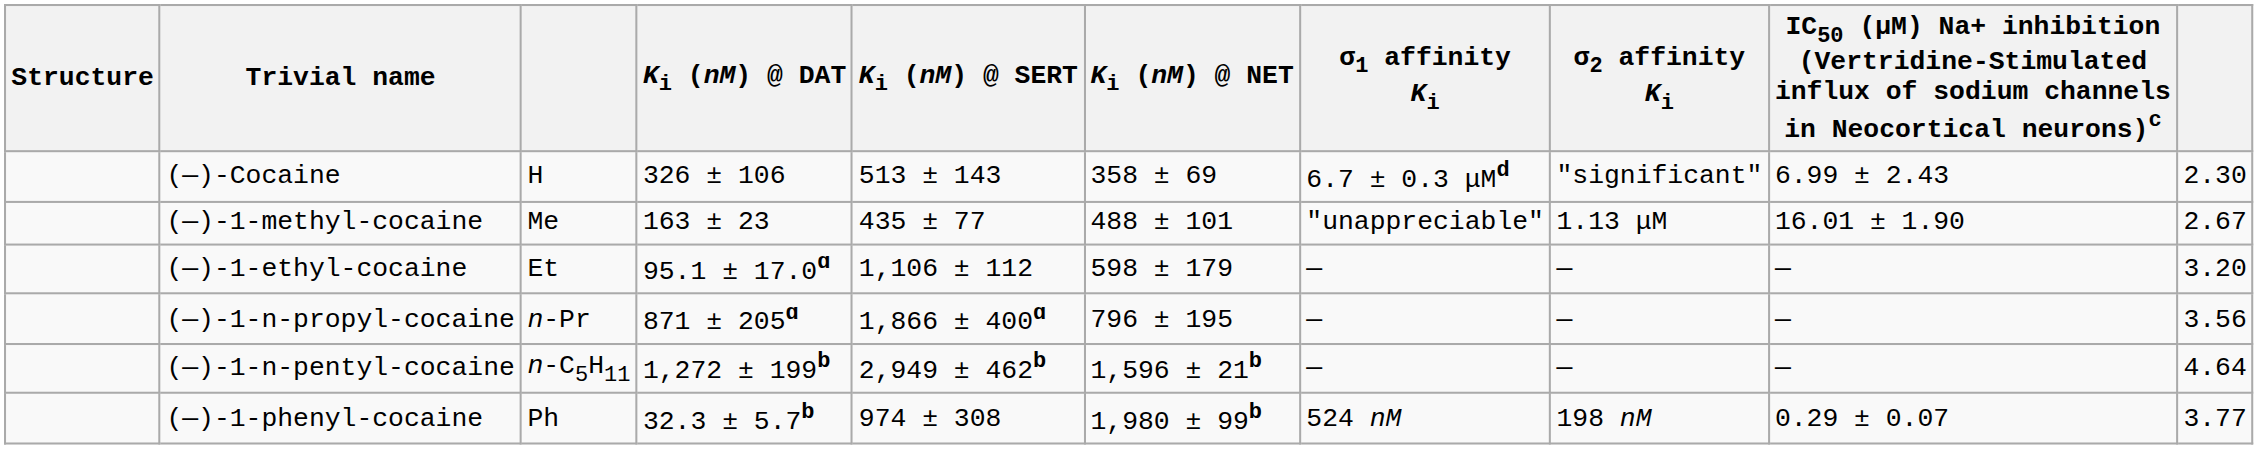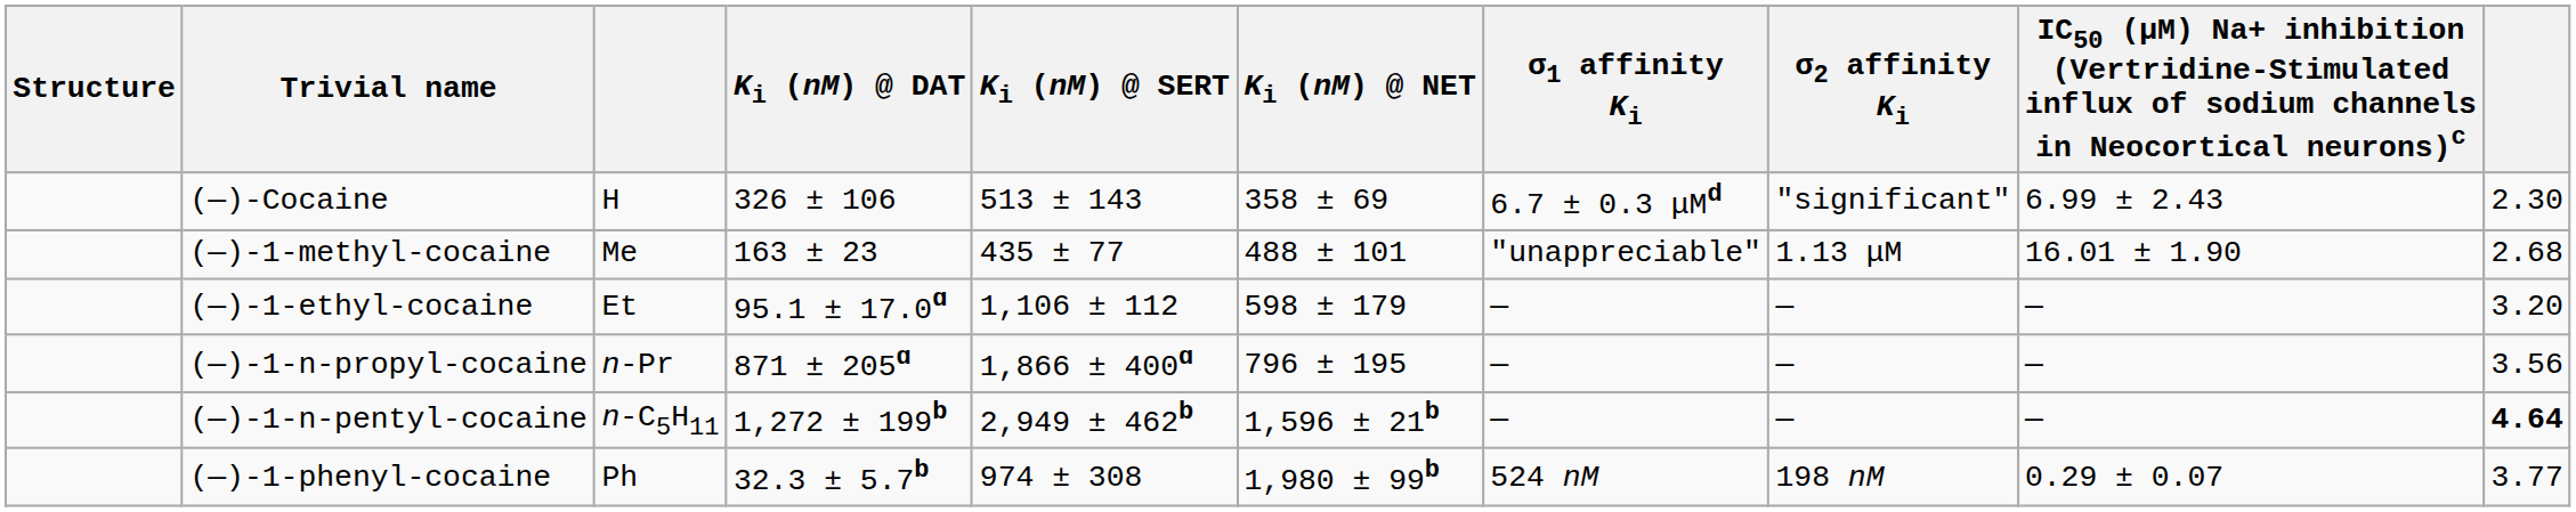(—)-1-methyl-cocaine | column 10: 2.67 -> 2.68
(—)-1-n-pentyl-cocaine | column 10: normal -> bold
